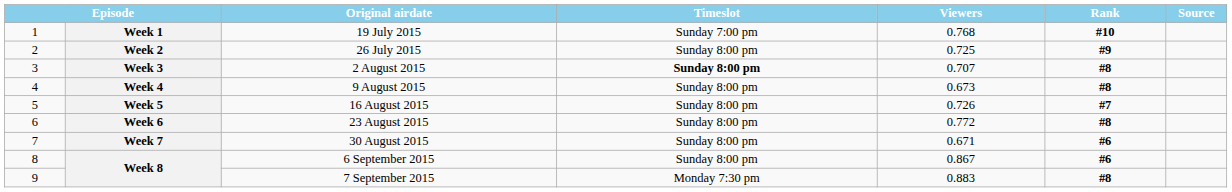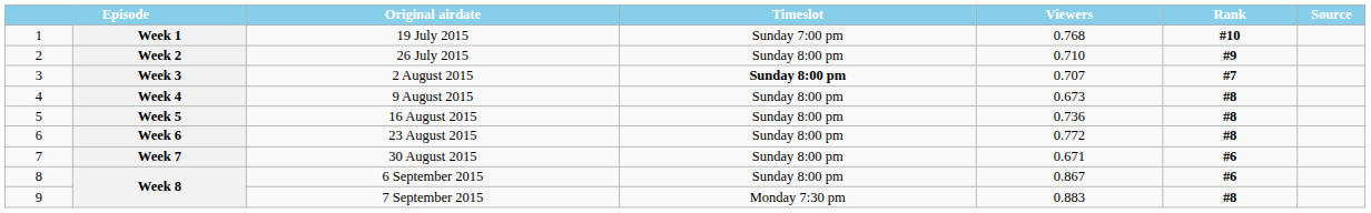26 July 2015 | Viewers: 0.725 -> 0.710
2 August 2015 | Rank: #8 -> #7
16 August 2015 | Viewers: 0.726 -> 0.736
16 August 2015 | Rank: #7 -> #8
